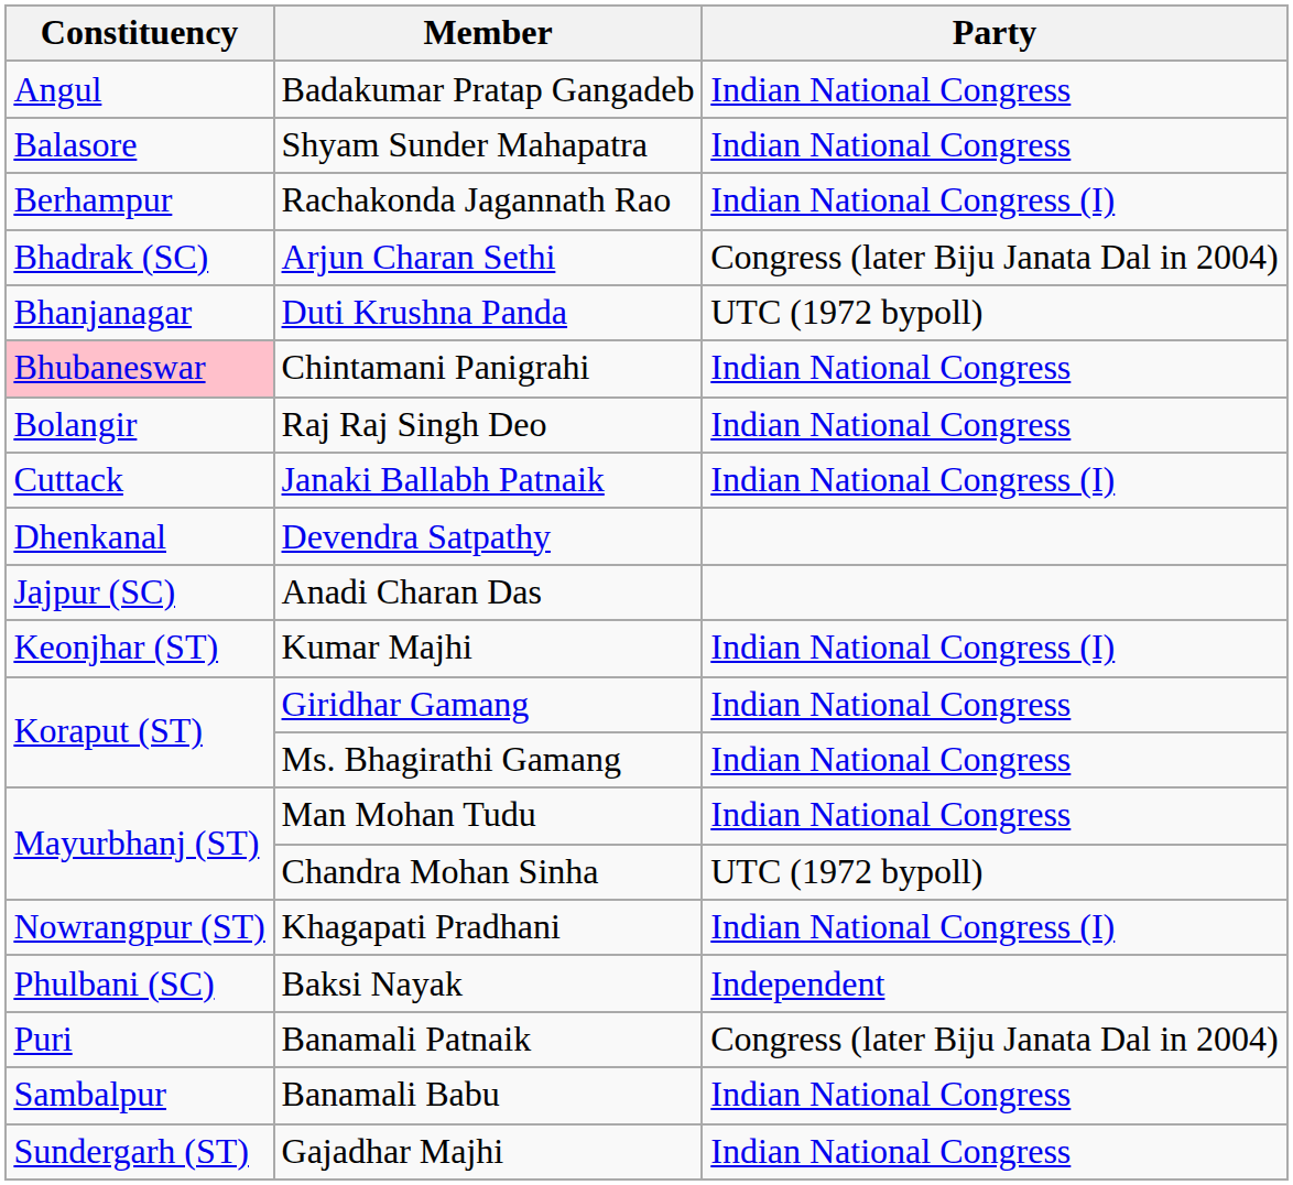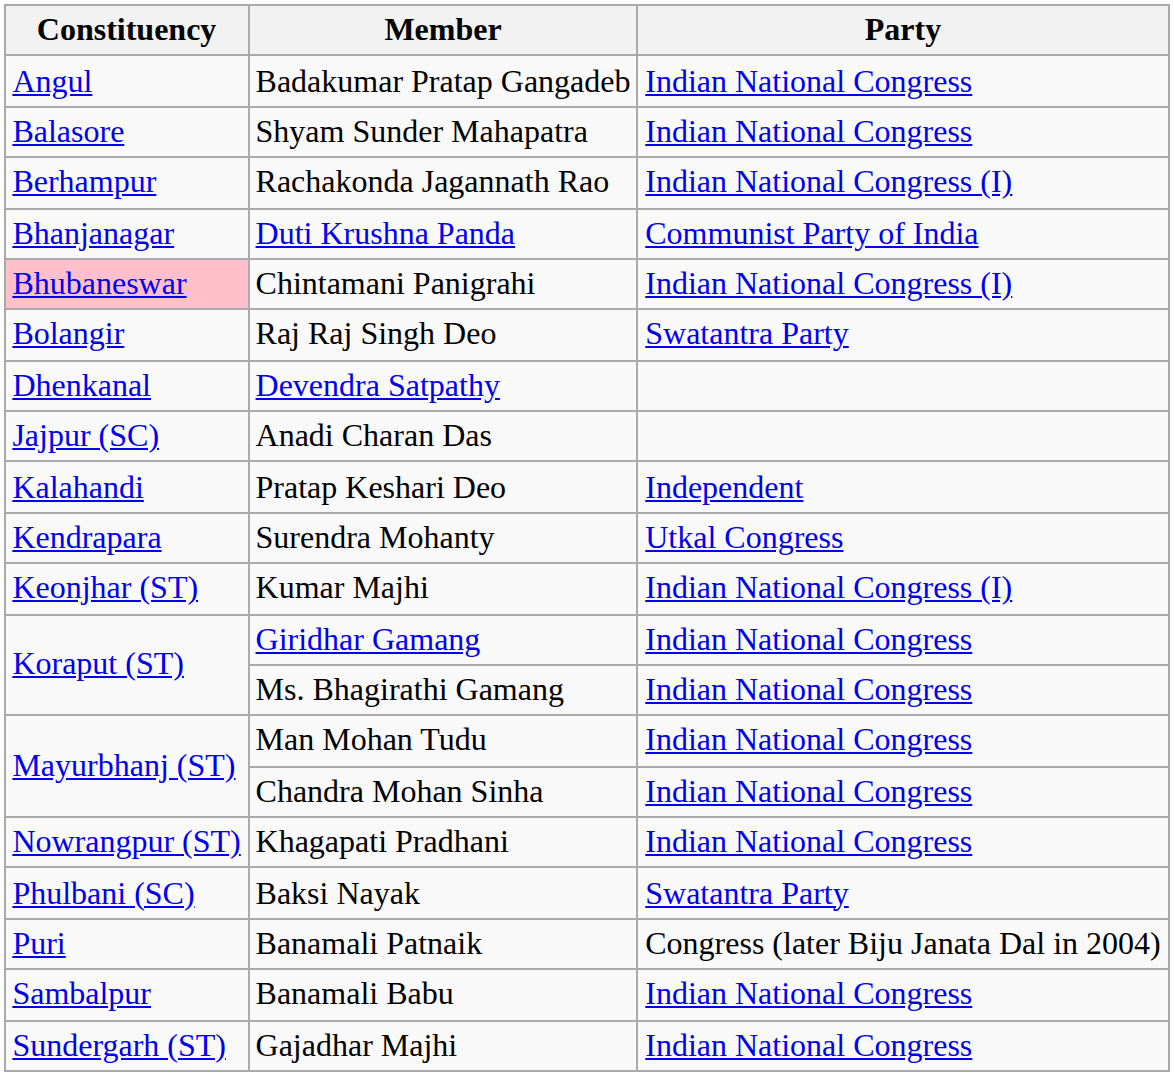- row: Bhadrak (SC) | Arjun Charan Sethi | Congress (later Biju Janata Dal in 2004)
Duti Krushna Panda | Party: UTC (1972 bypoll) -> Communist Party of India
Chintamani Panigrahi | Party: Indian National Congress -> Indian National Congress (I)
Raj Raj Singh Deo | Party: Indian National Congress -> Swatantra Party
- row: Cuttack | Janaki Ballabh Patnaik | Indian National Congress (I)
+ row: Kalahandi | Pratap Keshari Deo | Independent
+ row: Kendrapara | Surendra Mohanty | Utkal Congress
Chandra Mohan Sinha | Party: UTC (1972 bypoll) -> Indian National Congress
Khagapati Pradhani | Party: Indian National Congress (I) -> Indian National Congress
Baksi Nayak | Party: Independent -> Swatantra Party
